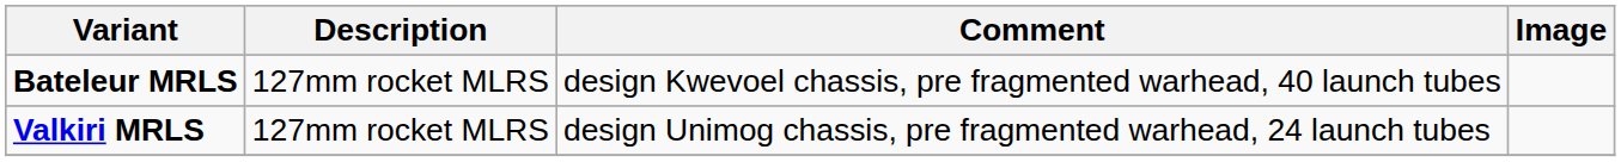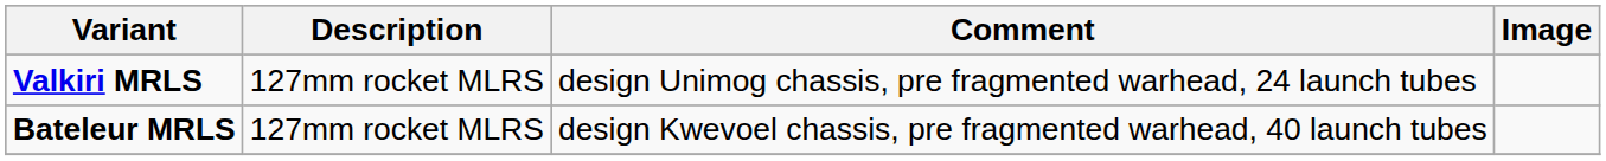rows swapped: Valkiri MRLS <-> Bateleur MRLS
